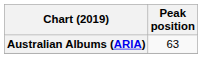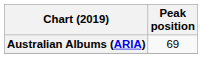Australian Albums (ARIA) | Peak position: 63 -> 69
